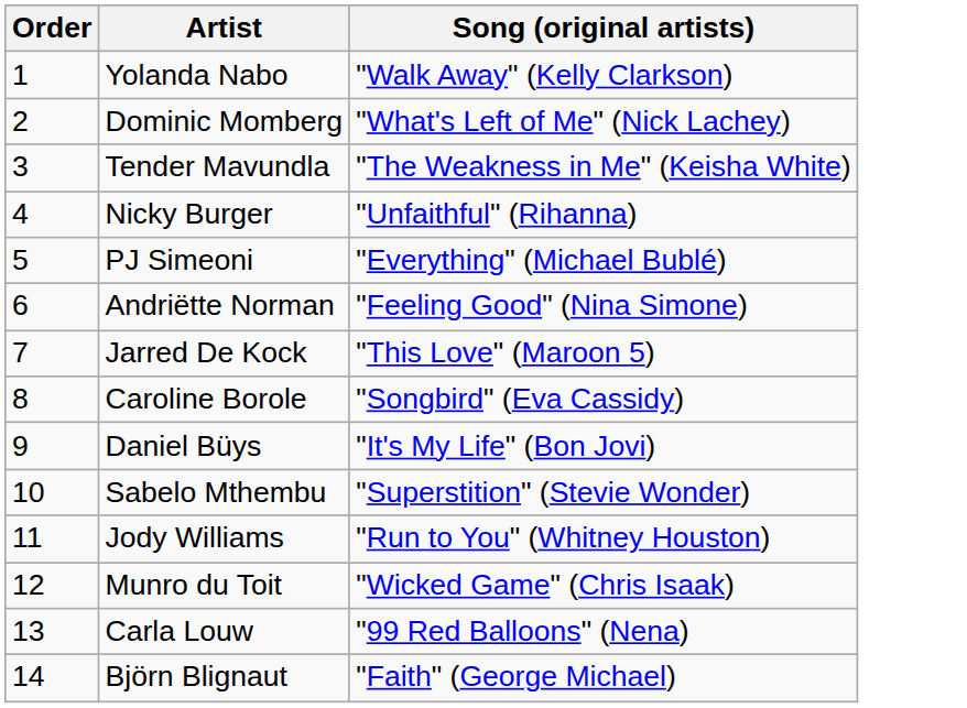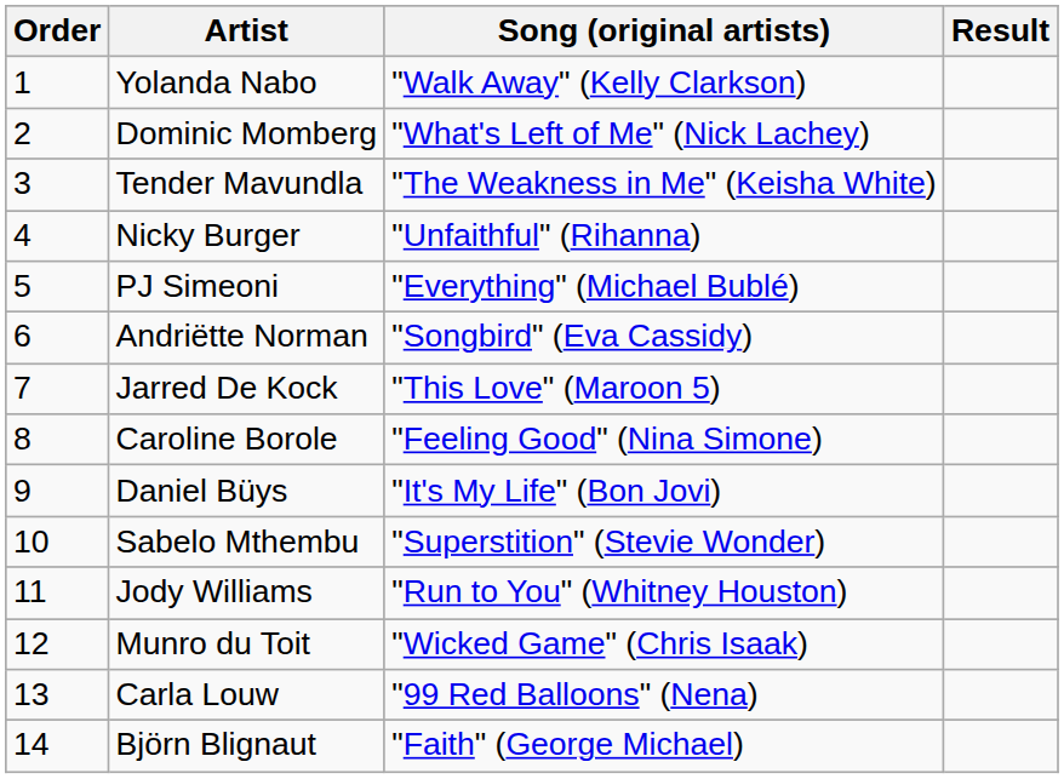+ column: Result
Andriëtte Norman | Song (original artists): "Feeling Good" (Nina Simone) -> "Songbird" (Eva Cassidy)
Caroline Borole | Song (original artists): "Songbird" (Eva Cassidy) -> "Feeling Good" (Nina Simone)
